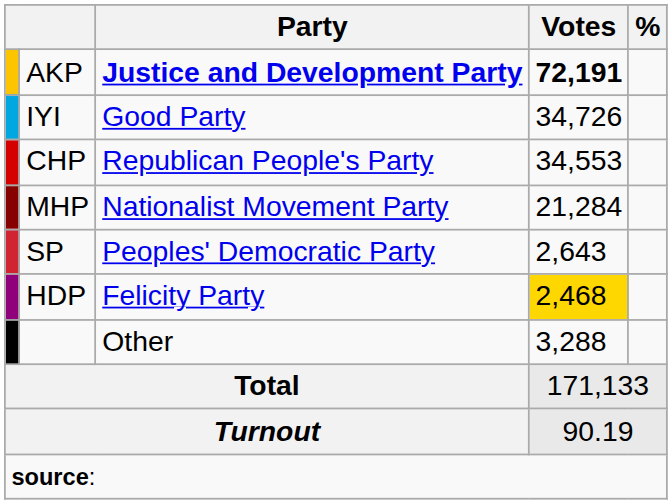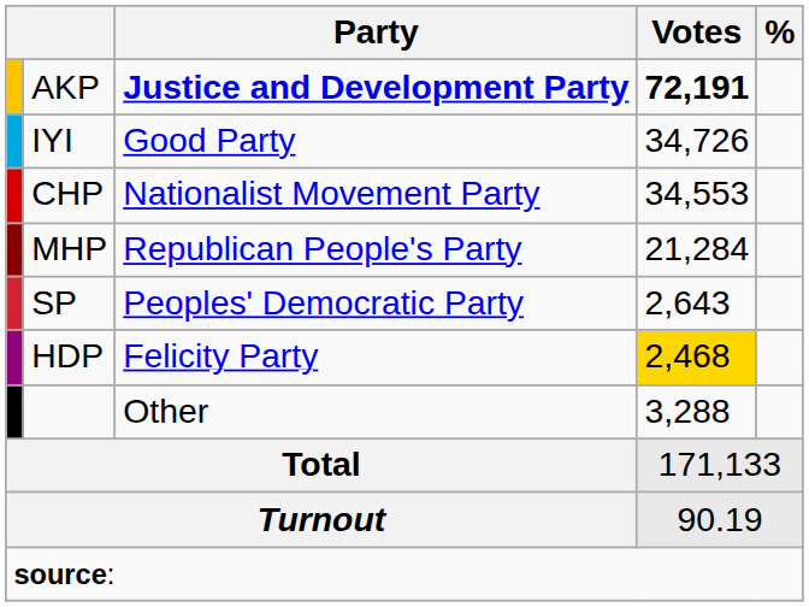CHP | Party: Republican People's Party -> Nationalist Movement Party
MHP | Party: Nationalist Movement Party -> Republican People's Party
